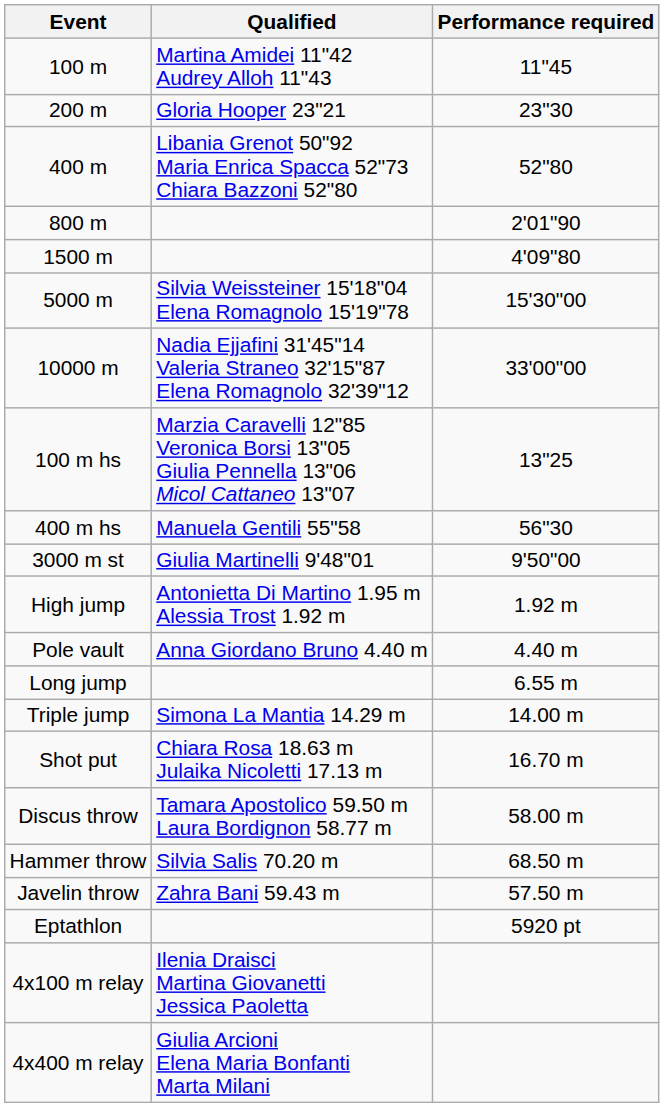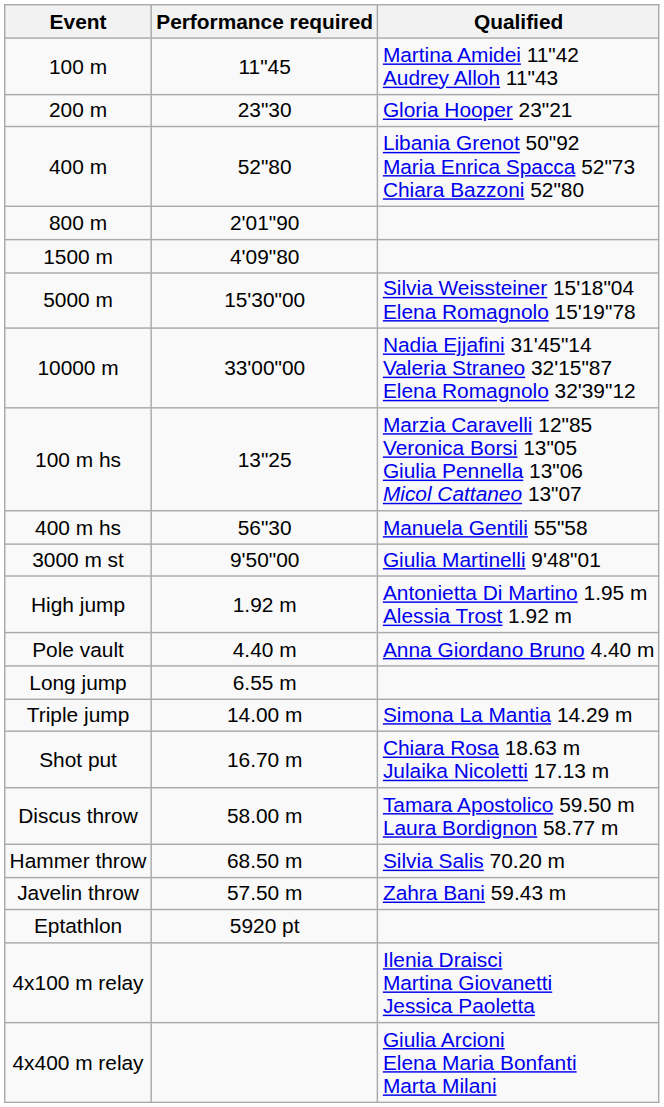columns swapped: Performance required <-> Qualified
